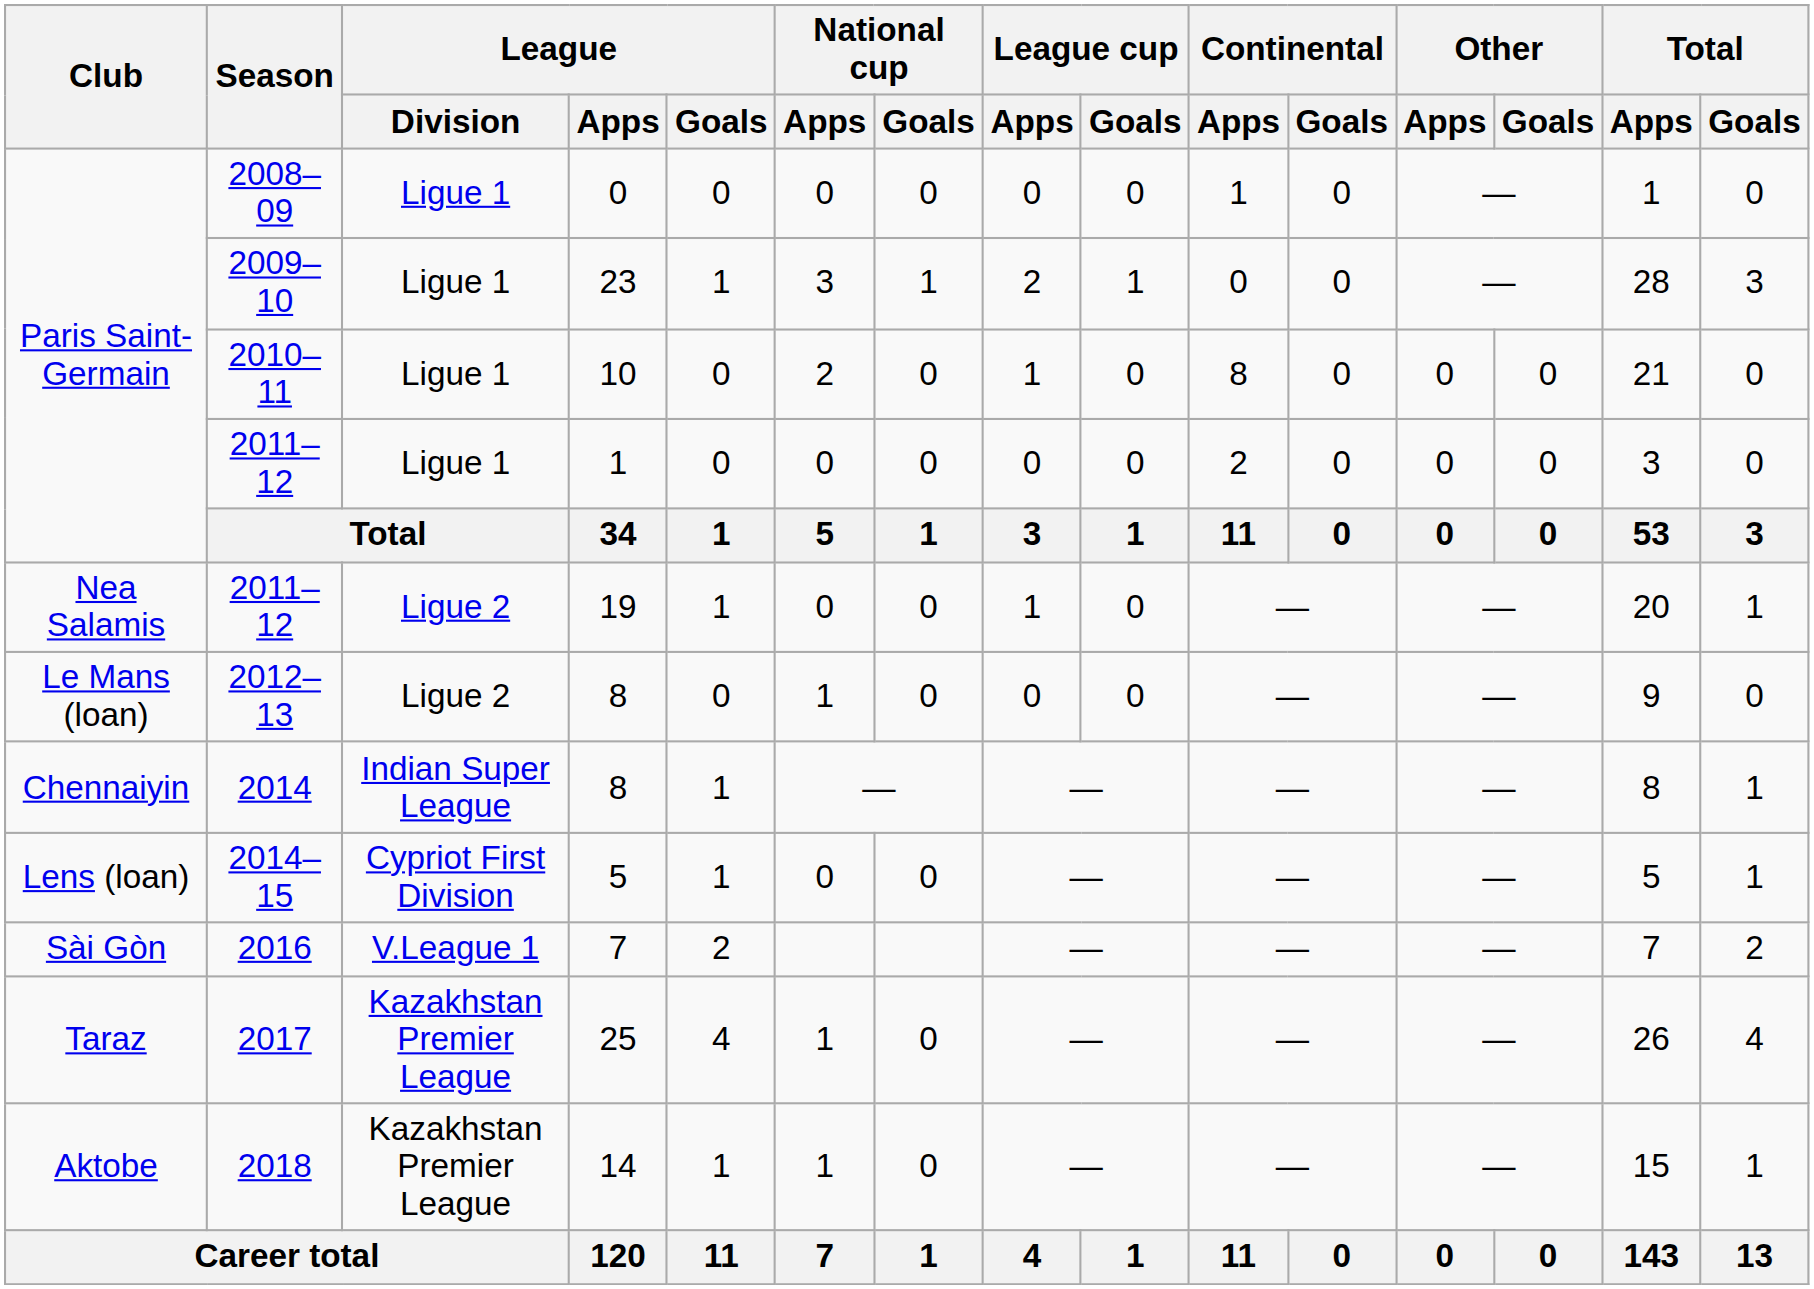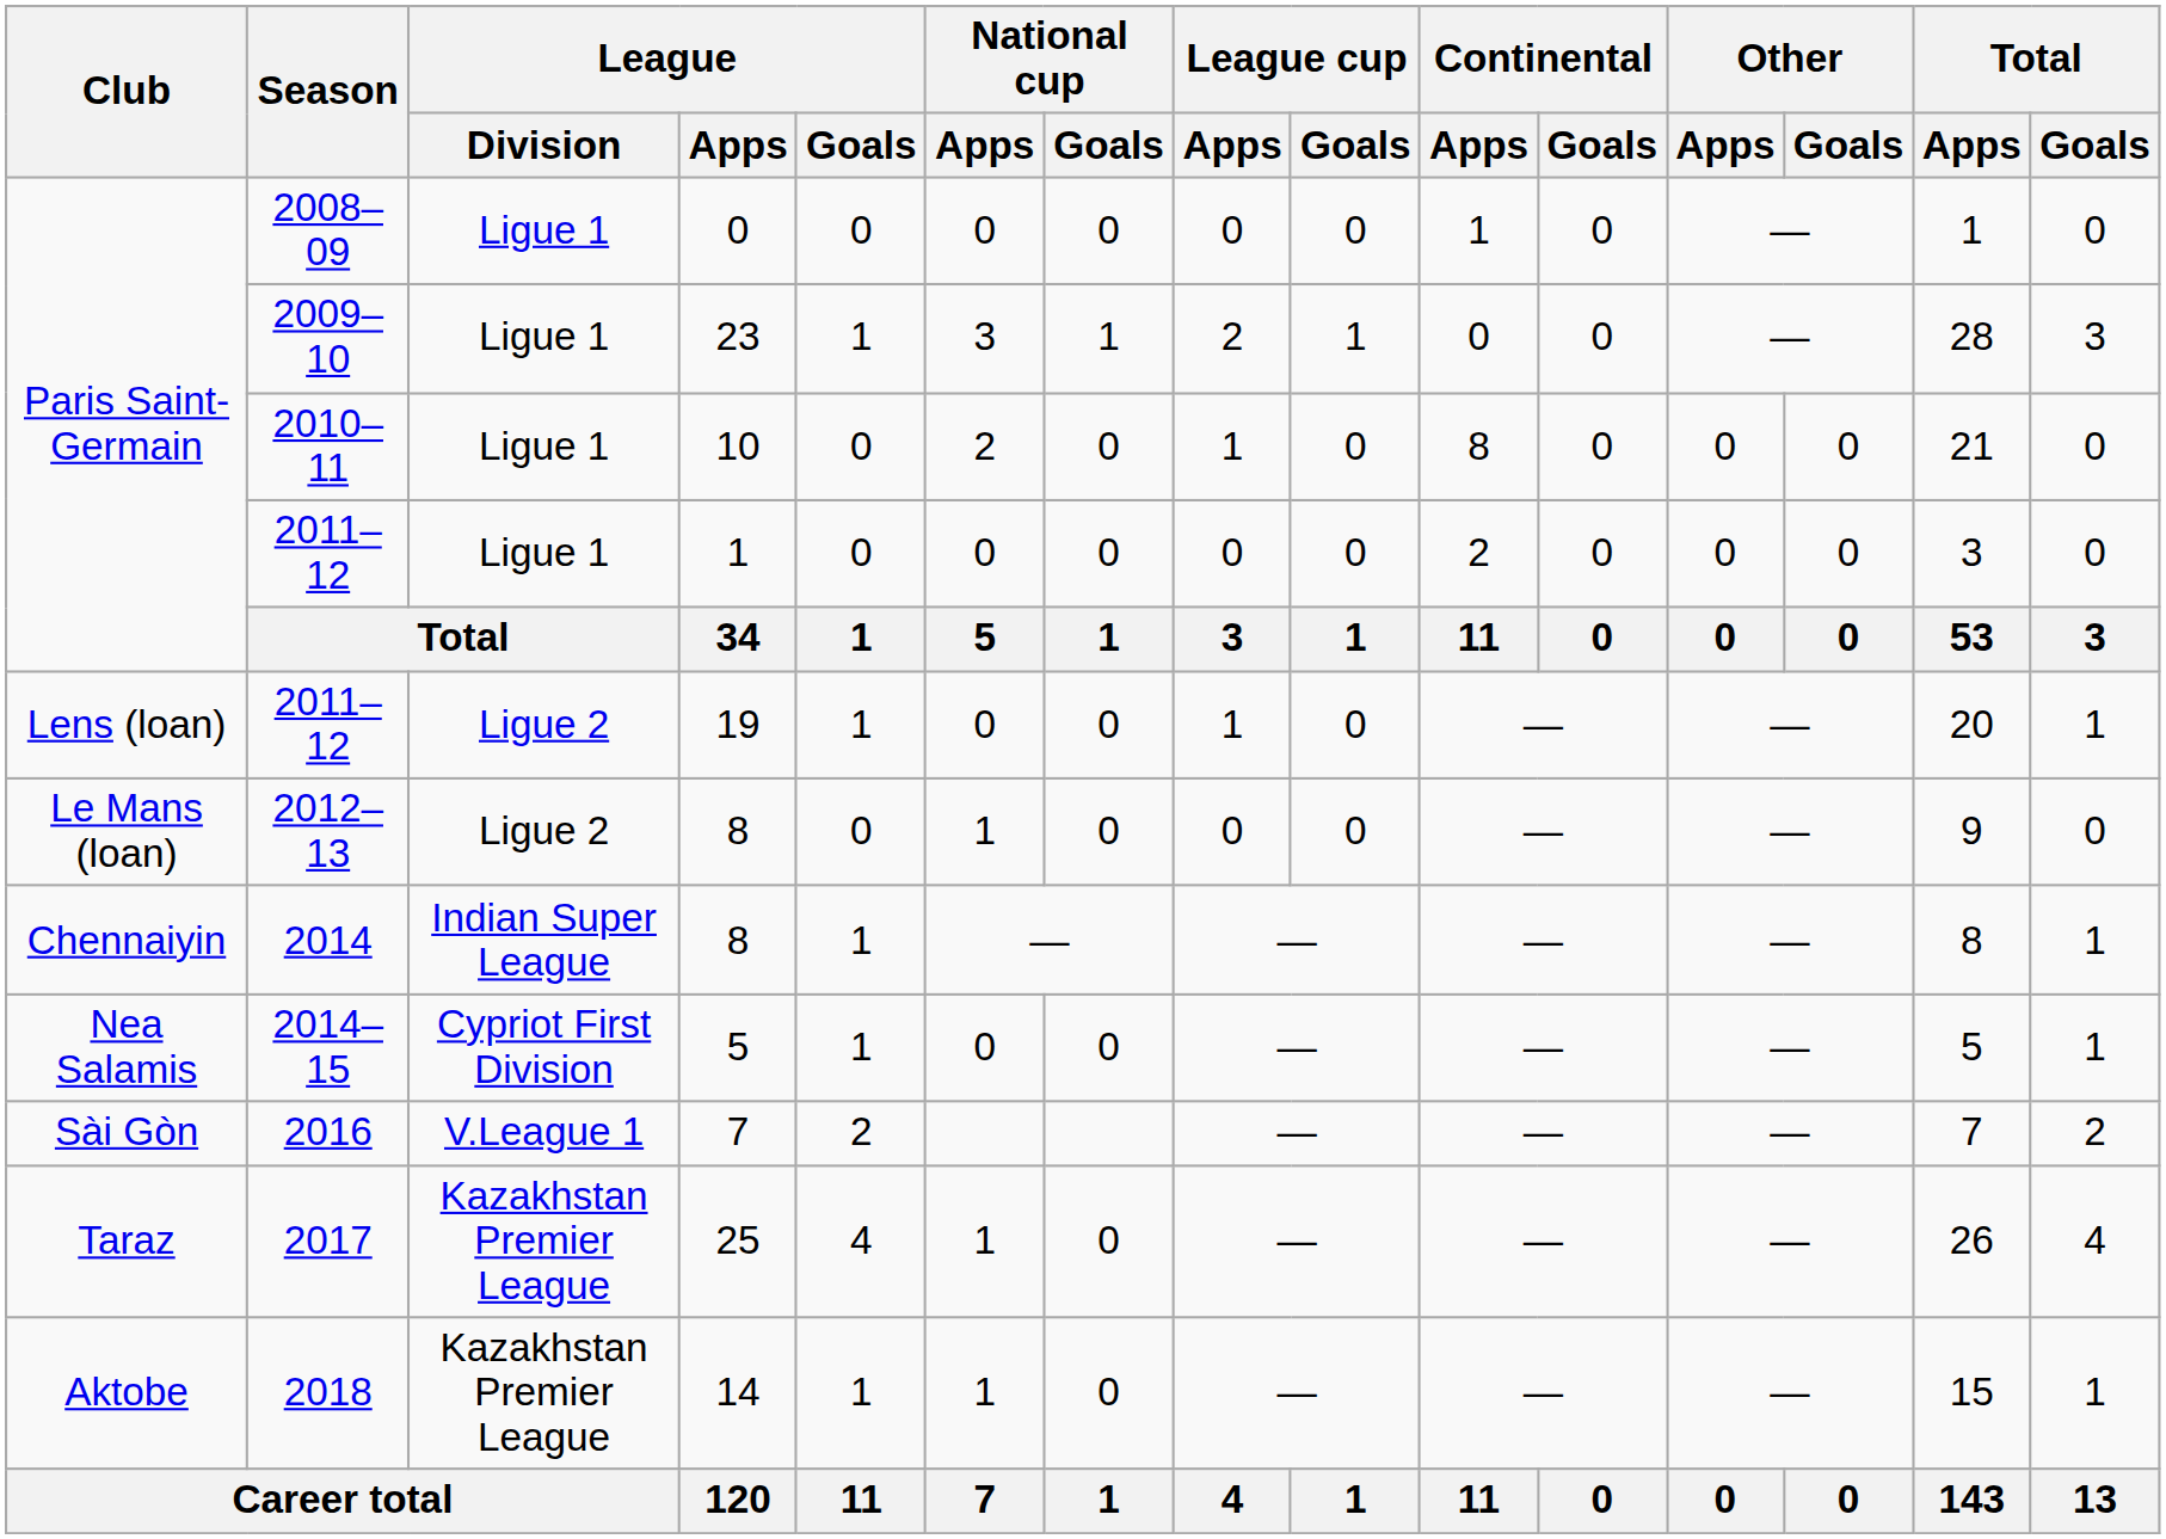2011–12 / 19 | Club: Nea Salamis -> Lens (loan)
2014–15 | Club: Lens (loan) -> Nea Salamis
